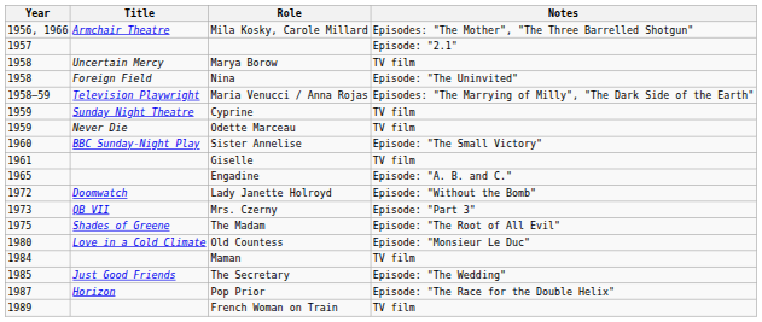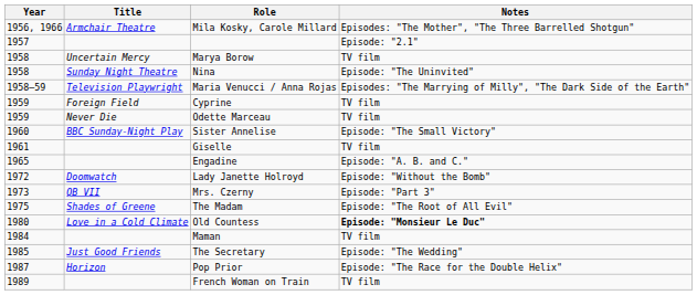Nina | Title: Foreign Field -> Sunday Night Theatre
Cyprine | Title: Sunday Night Theatre -> Foreign Field
Old Countess | Notes: normal -> bold
